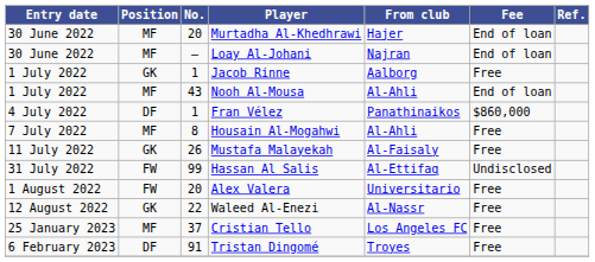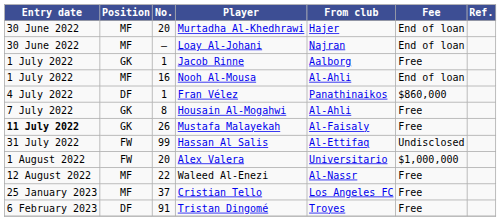Nooh Al-Mousa | No.: 43 -> 16
Housain Al-Mogahwi | Position: MF -> GK
Mustafa Malayekah | Entry date: normal -> bold
Alex Valera | Fee: Free -> $1,000,000
Waleed Al-Enezi | Position: GK -> MF
